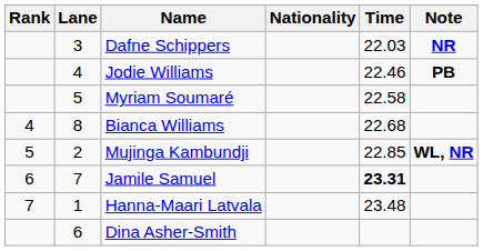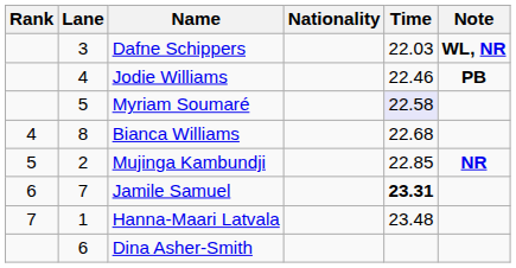Dafne Schippers | Note: NR -> WL, NR
Myriam Soumaré | Time: no background -> lavender background
Mujinga Kambundji | Note: WL, NR -> NR
